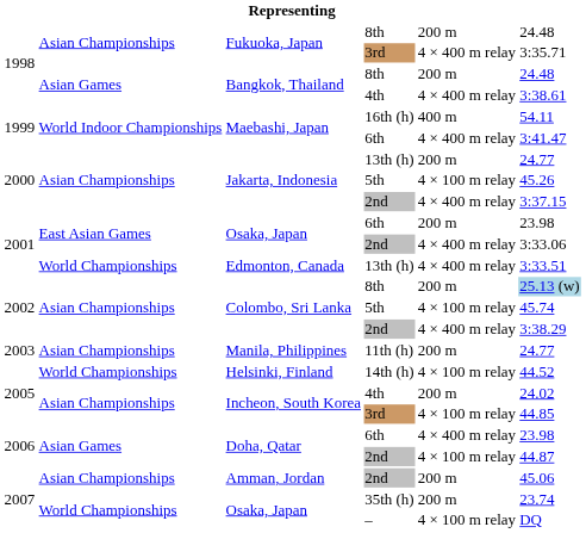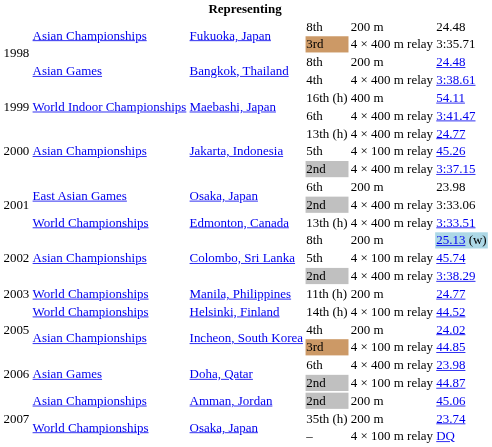Jakarta, Indonesia / 13th (h) | column 5: 200 m -> 4 × 400 m relay
Manila, Philippines | column 2: Asian Championships -> World Championships
